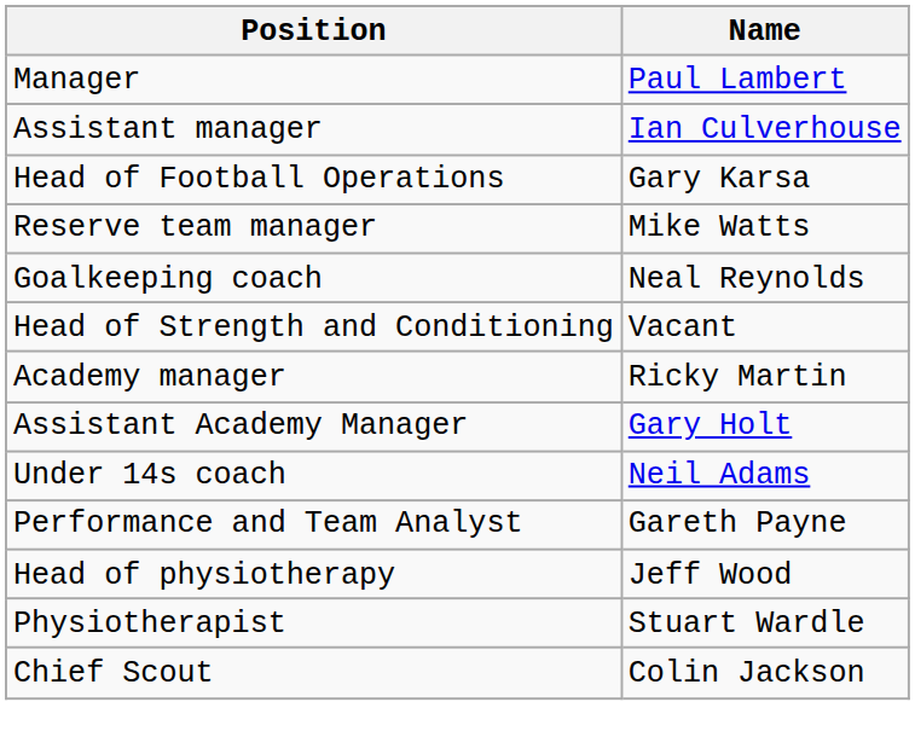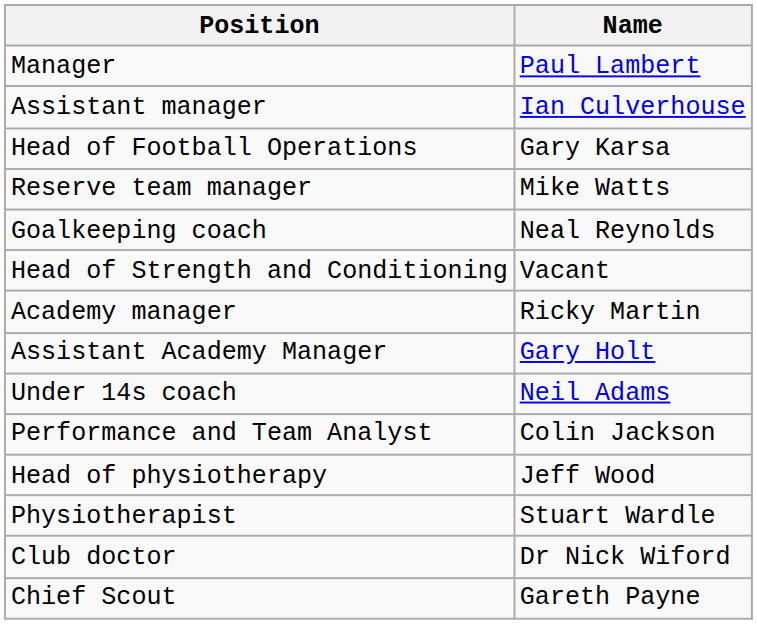Performance and Team Analyst | Name: Gareth Payne -> Colin Jackson
+ row: Club doctor | Dr Nick Wiford
Chief Scout | Name: Colin Jackson -> Gareth Payne
